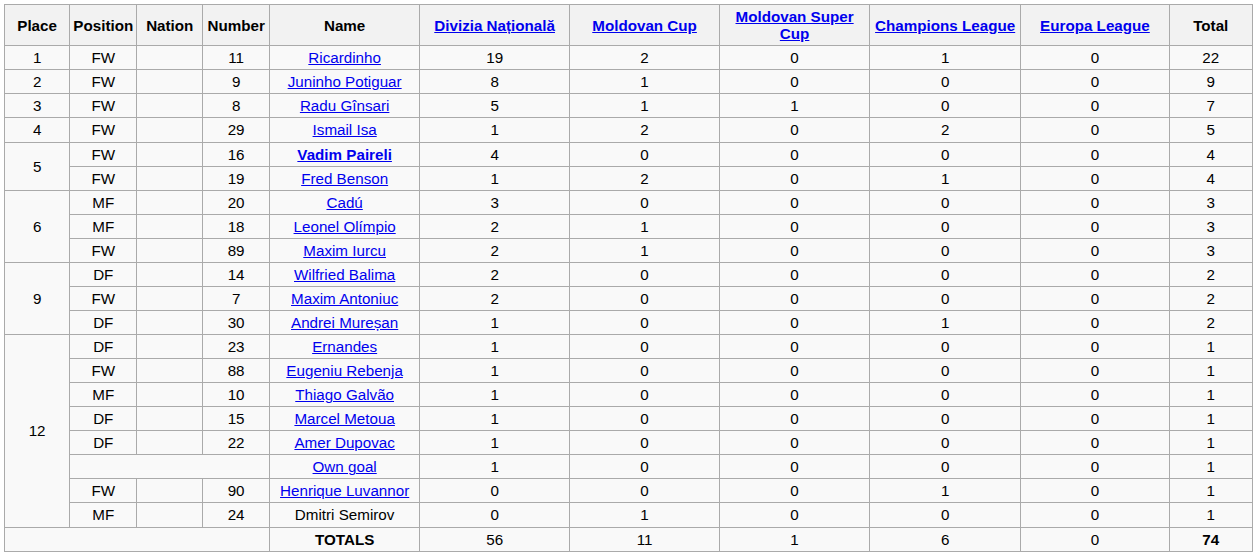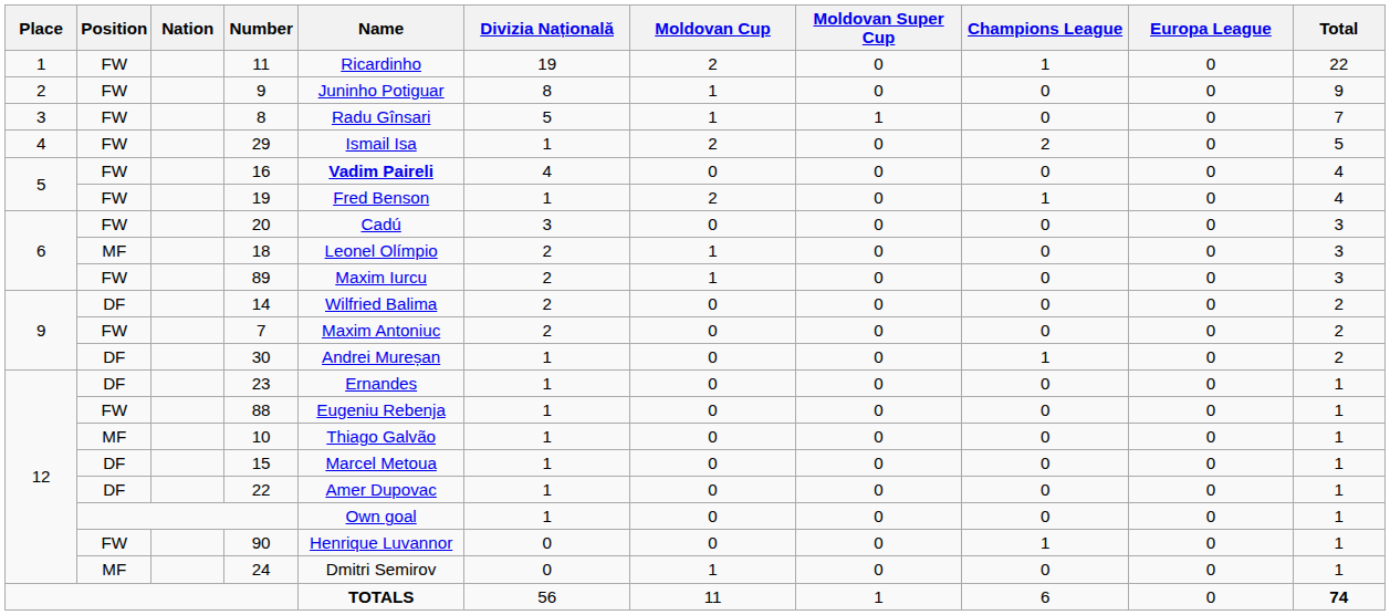20 | Position: MF -> FW
